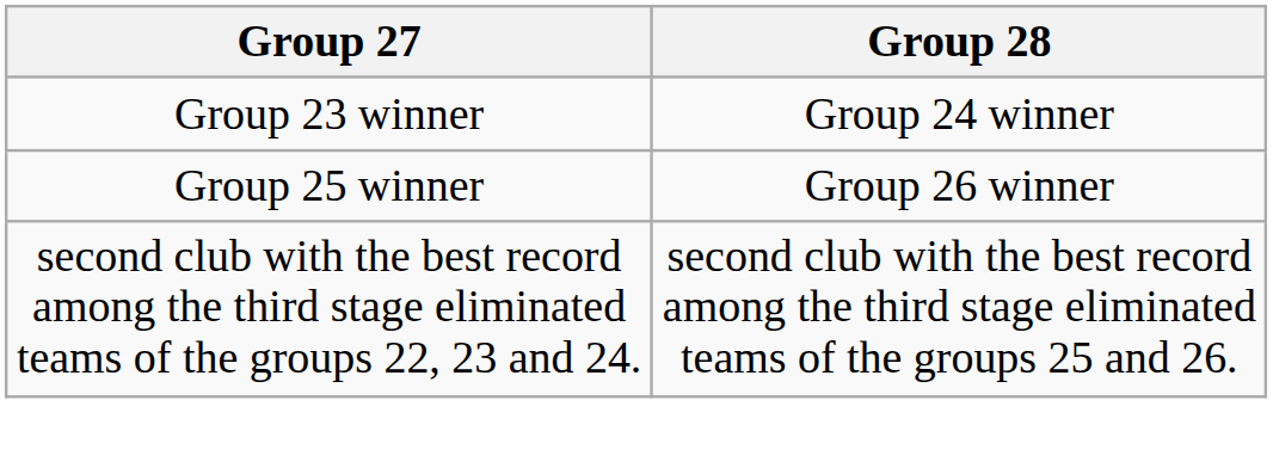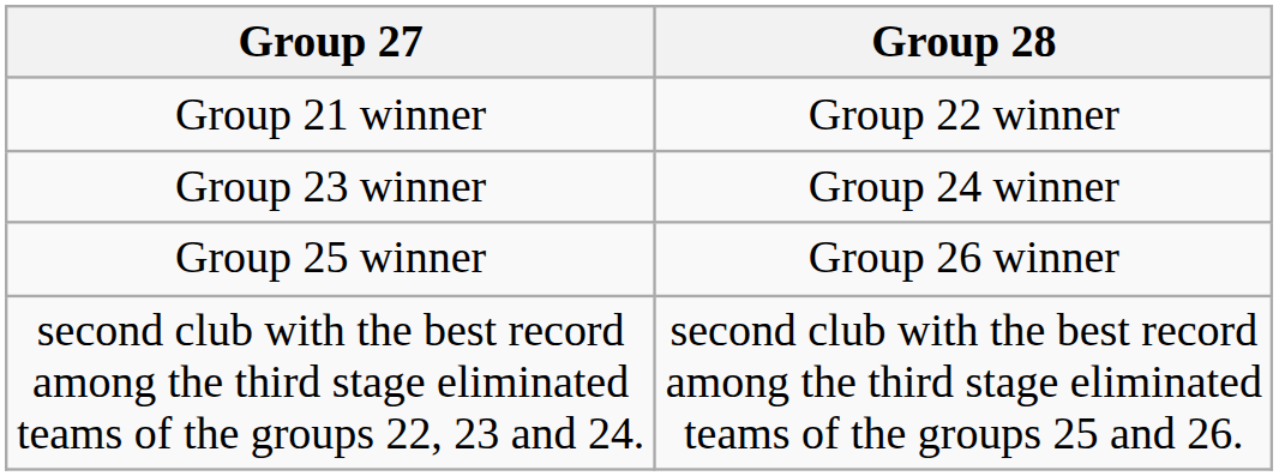+ row: Group 21 winner | Group 22 winner
